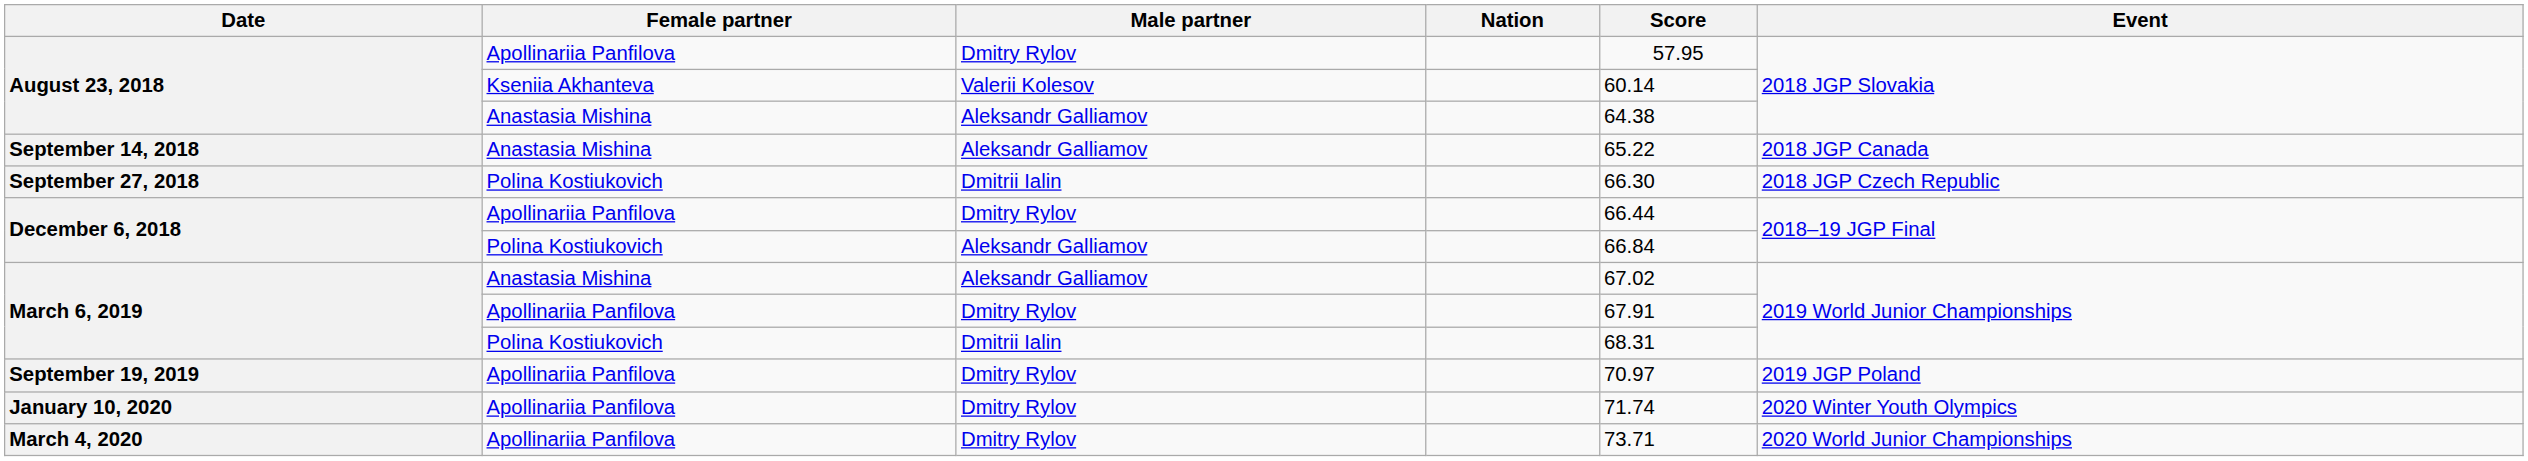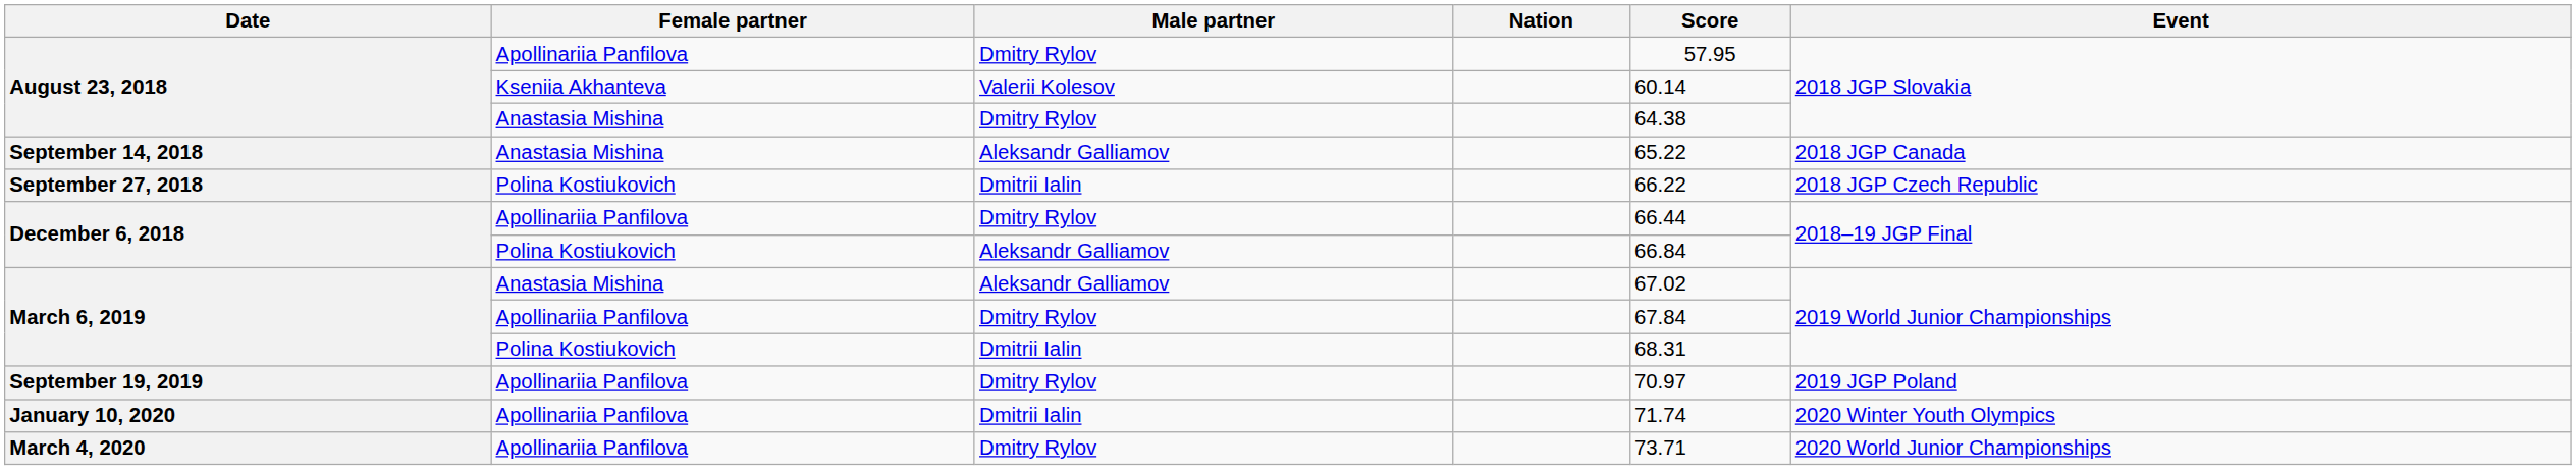August 23, 2018 / Anastasia Mishina | Male partner: Aleksandr Galliamov -> Dmitry Rylov
September 27, 2018 | Score: 66.30 -> 66.22
March 6, 2019 / Apollinariia Panfilova | Score: 67.91 -> 67.84
January 10, 2020 | Male partner: Dmitry Rylov -> Dmitrii Ialin
